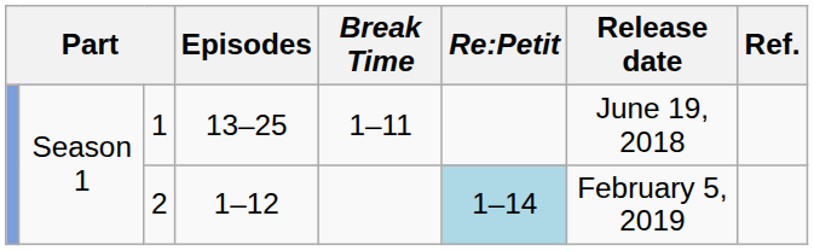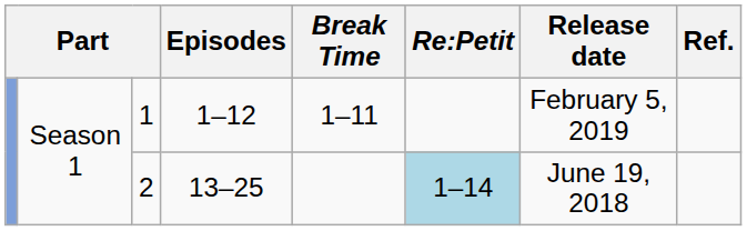1 | Episodes: 13–25 -> 1–12
1 | Release date: June 19, 2018 -> February 5, 2019
2 | Episodes: 1–12 -> 13–25
2 | Release date: February 5, 2019 -> June 19, 2018
